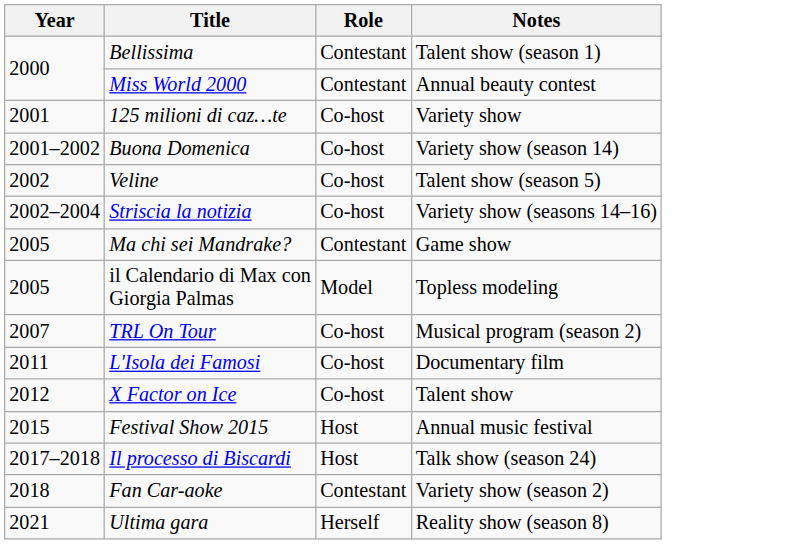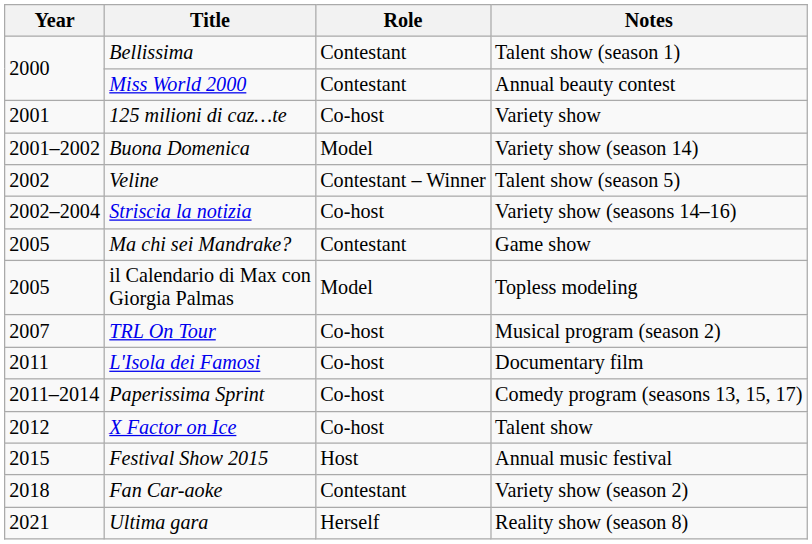Buona Domenica | Role: Co-host -> Model
Veline | Role: Co-host -> Contestant – Winner
+ row: 2011–2014 | Paperissima Sprint | Co-host | Comedy program (seasons 13, 15, 17)
- row: 2017–2018 | Il processo di Biscardi | Host | Talk show (season 24)
